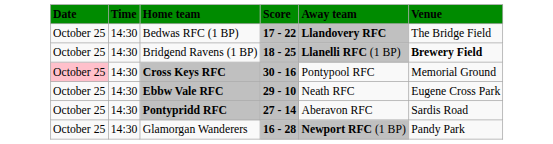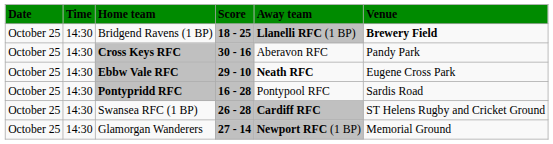- row: October 25 | 14:30 | Bedwas RFC (1 BP) | 17 - 22 | Llandovery RFC | The Bridge Field
Cross Keys RFC | Date: pink background -> no background
Cross Keys RFC | Away team: Pontypool RFC -> Aberavon RFC
Cross Keys RFC | Venue: Memorial Ground -> Pandy Park
Ebbw Vale RFC | Away team: normal -> bold
Pontypridd RFC | Score: 27 - 14 -> 16 - 28
Pontypridd RFC | Away team: Aberavon RFC -> Pontypool RFC
+ row: October 25 | 14:30 | Swansea RFC (1 BP) | 26 - 28 | Cardiff RFC | ST Helens Rugby and Cricket Ground
Glamorgan Wanderers | Score: 16 - 28 -> 27 - 14
Glamorgan Wanderers | Venue: Pandy Park -> Memorial Ground
